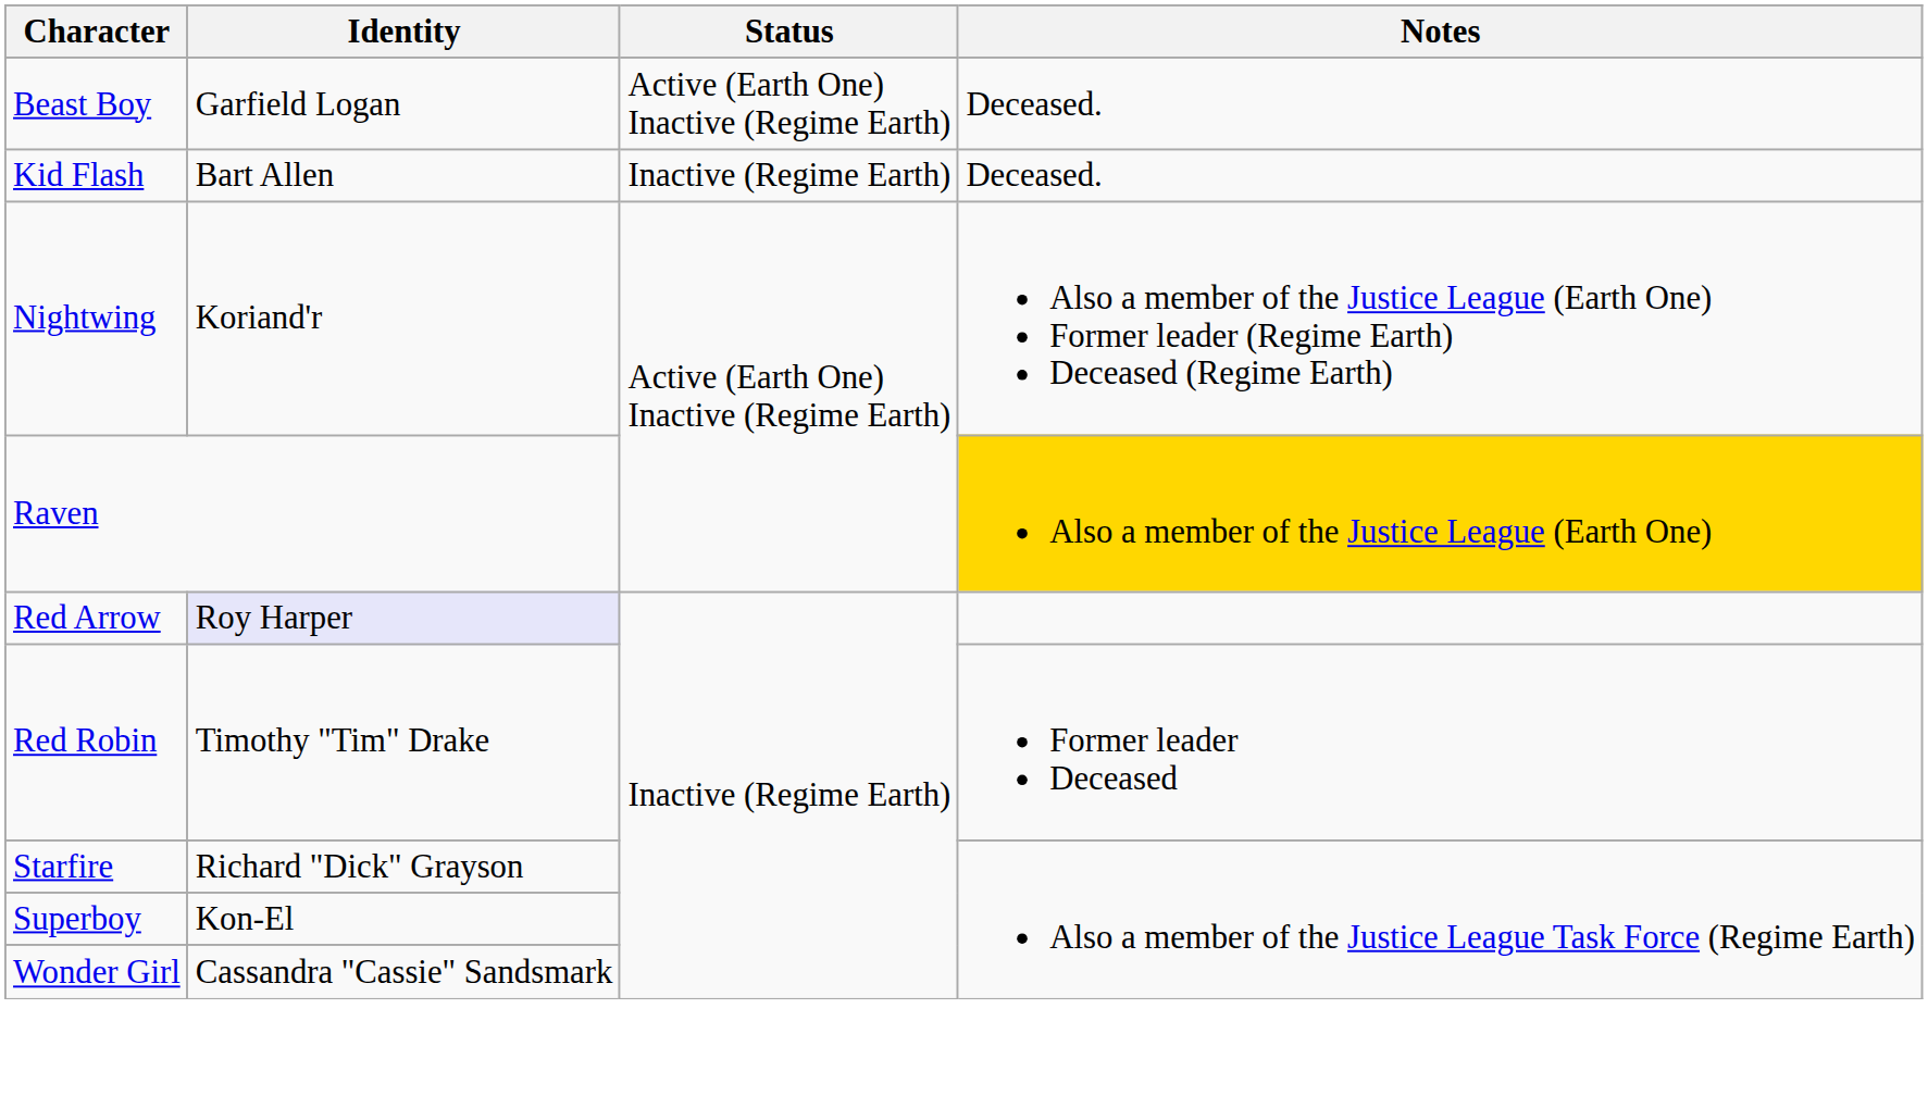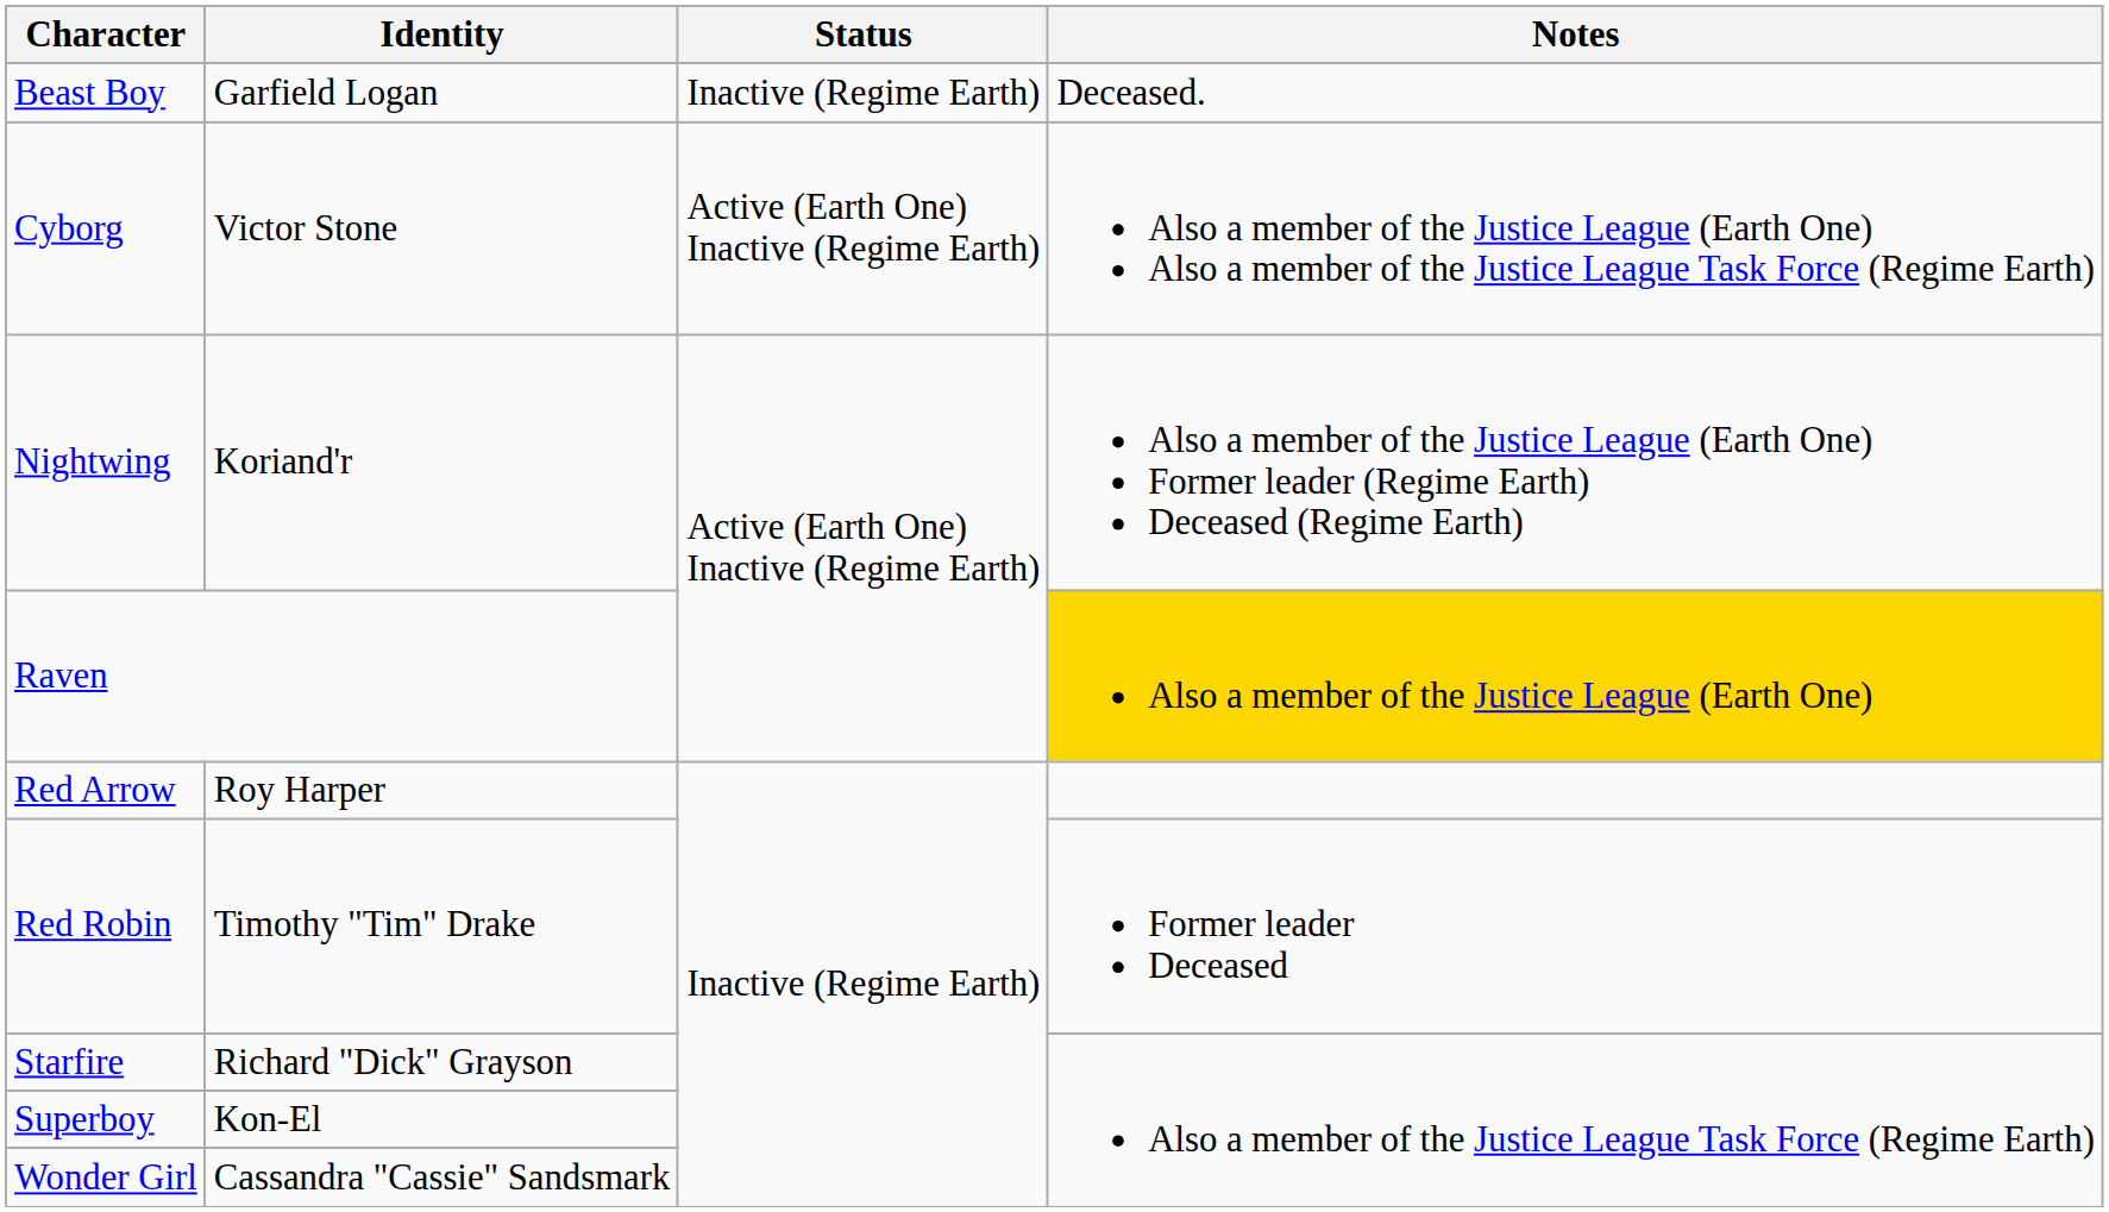Beast Boy | Status: Active (Earth One) Inactive (Regime Earth) -> Inactive (Regime Earth)
+ row: Cyborg | Victor Stone | Active (Earth One) Inactive (Regime Earth) | Also a member of the Justice League (Earth One) Also a member of the Justice League Task Force (Regime Earth)
- row: Kid Flash | Bart Allen | Inactive (Regime Earth) | Deceased.
Red Arrow | Identity: lavender background -> no background
